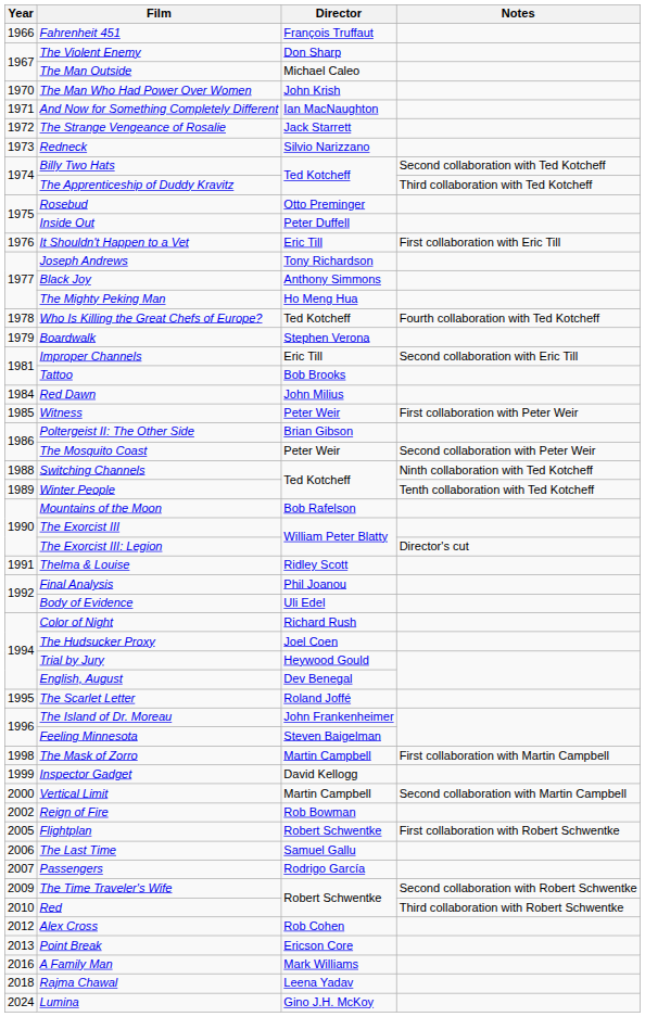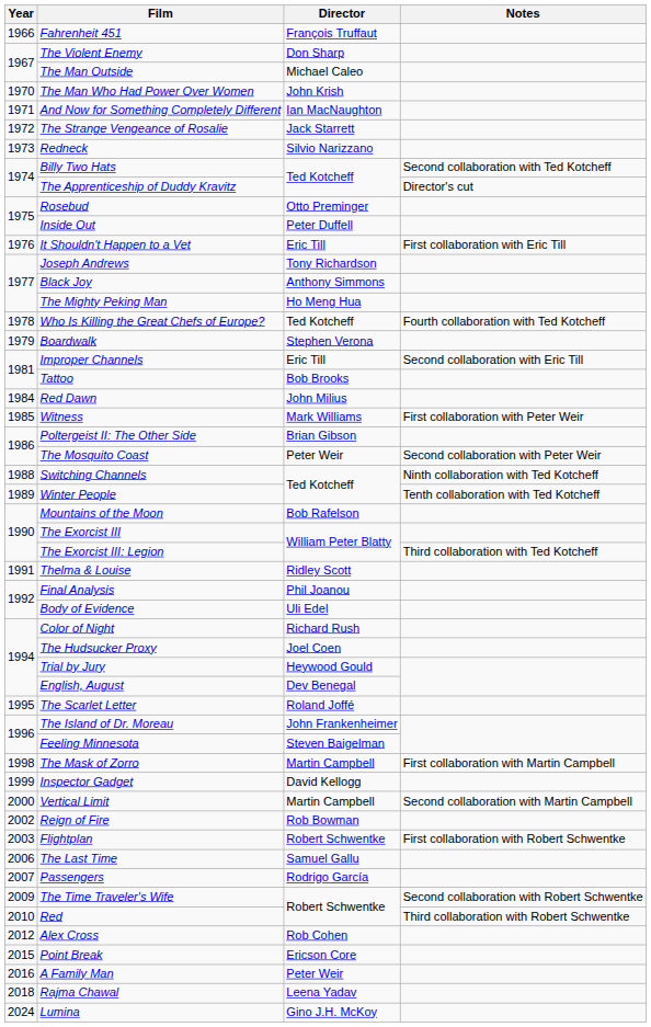The Apprenticeship of Duddy Kravitz | Notes: Third collaboration with Ted Kotcheff -> Director's cut
Witness | Director: Peter Weir -> Mark Williams
The Exorcist III: Legion | Notes: Director's cut -> Third collaboration with Ted Kotcheff
Flightplan | Year: 2005 -> 2003
Point Break | Year: 2013 -> 2015
A Family Man | Director: Mark Williams -> Peter Weir
